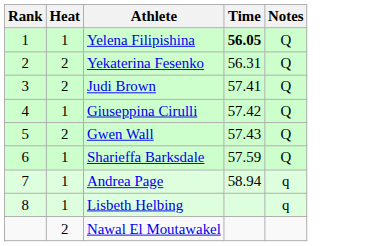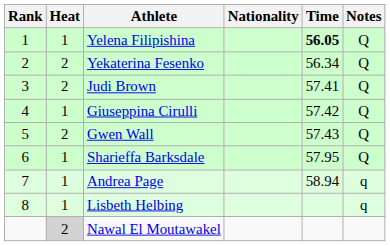+ column: Nationality
Yekaterina Fesenko | Time: 56.31 -> 56.34
Sharieffa Barksdale | Time: 57.59 -> 57.95
Nawal El Moutawakel | Heat: no background -> lightgrey background
